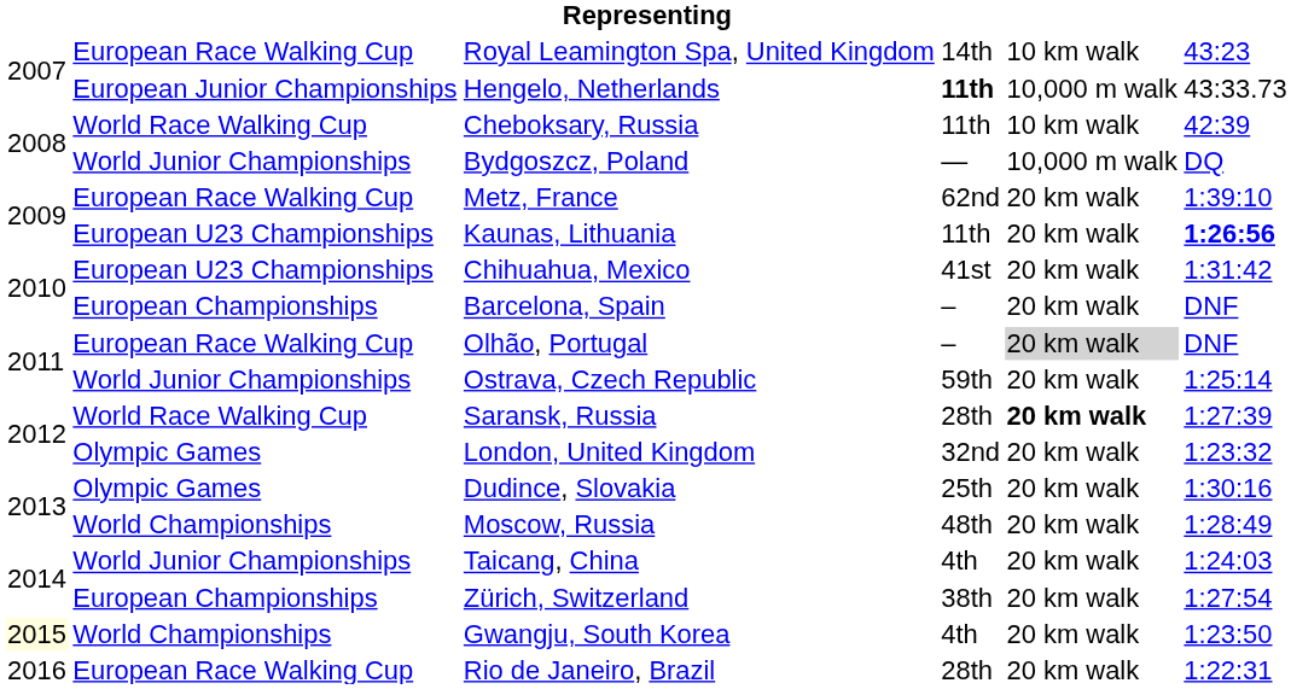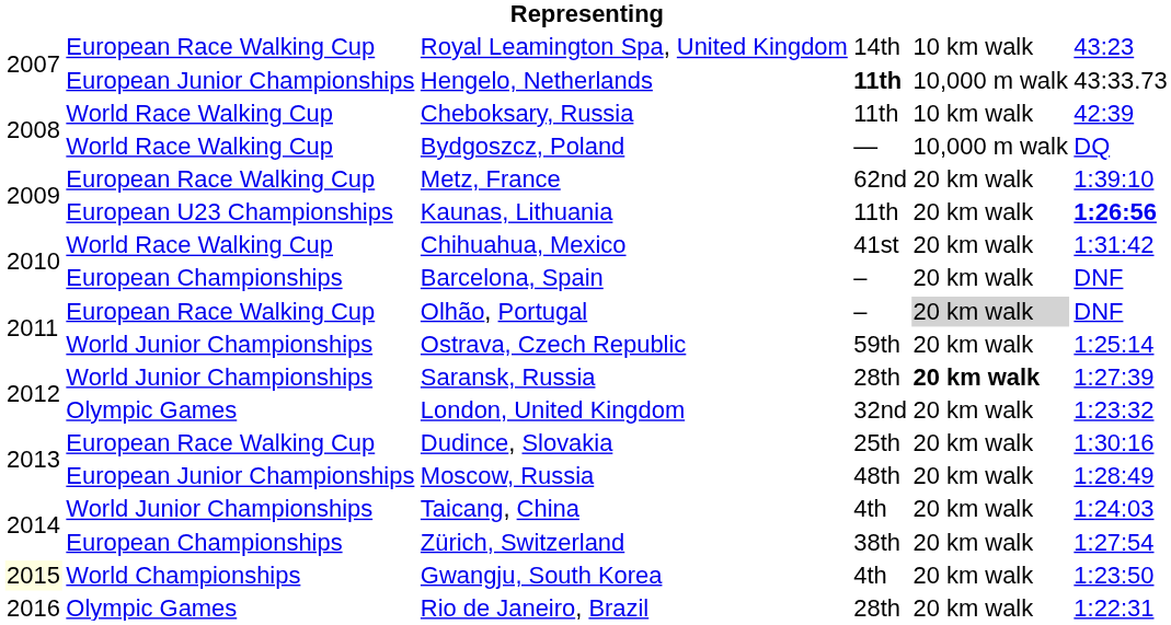Bydgoszcz, Poland | column 2: World Junior Championships -> World Race Walking Cup
Chihuahua, Mexico | column 2: European U23 Championships -> World Race Walking Cup
Saransk, Russia | column 2: World Race Walking Cup -> World Junior Championships
Dudince, Slovakia | column 2: Olympic Games -> European Race Walking Cup
Moscow, Russia | column 2: World Championships -> European Junior Championships
Rio de Janeiro, Brazil | column 2: European Race Walking Cup -> Olympic Games
